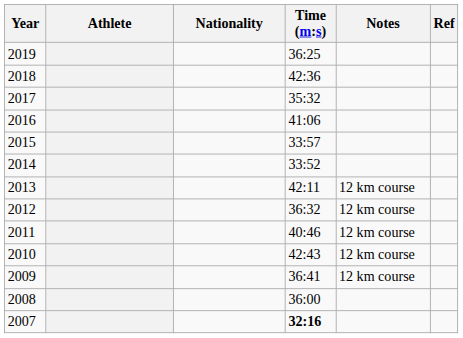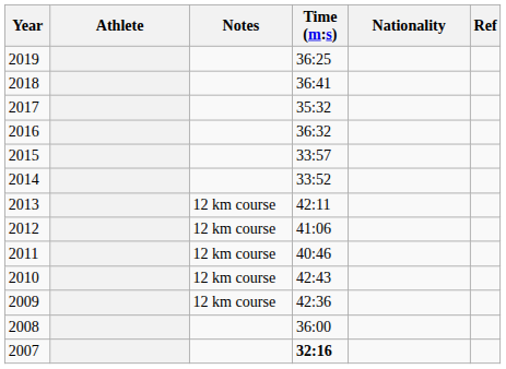columns swapped: Nationality <-> Notes
2018 | Time (m:s): 42:36 -> 36:41
2016 | Time (m:s): 41:06 -> 36:32
2012 | Time (m:s): 36:32 -> 41:06
2009 | Time (m:s): 36:41 -> 42:36
